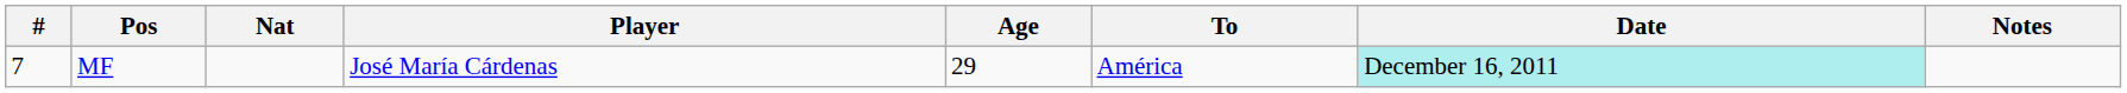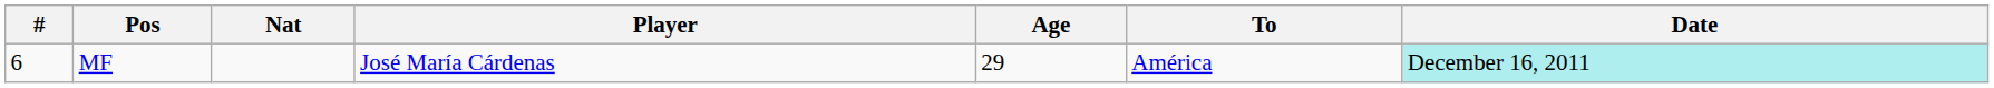- column: Notes
MF | #: 7 -> 6
